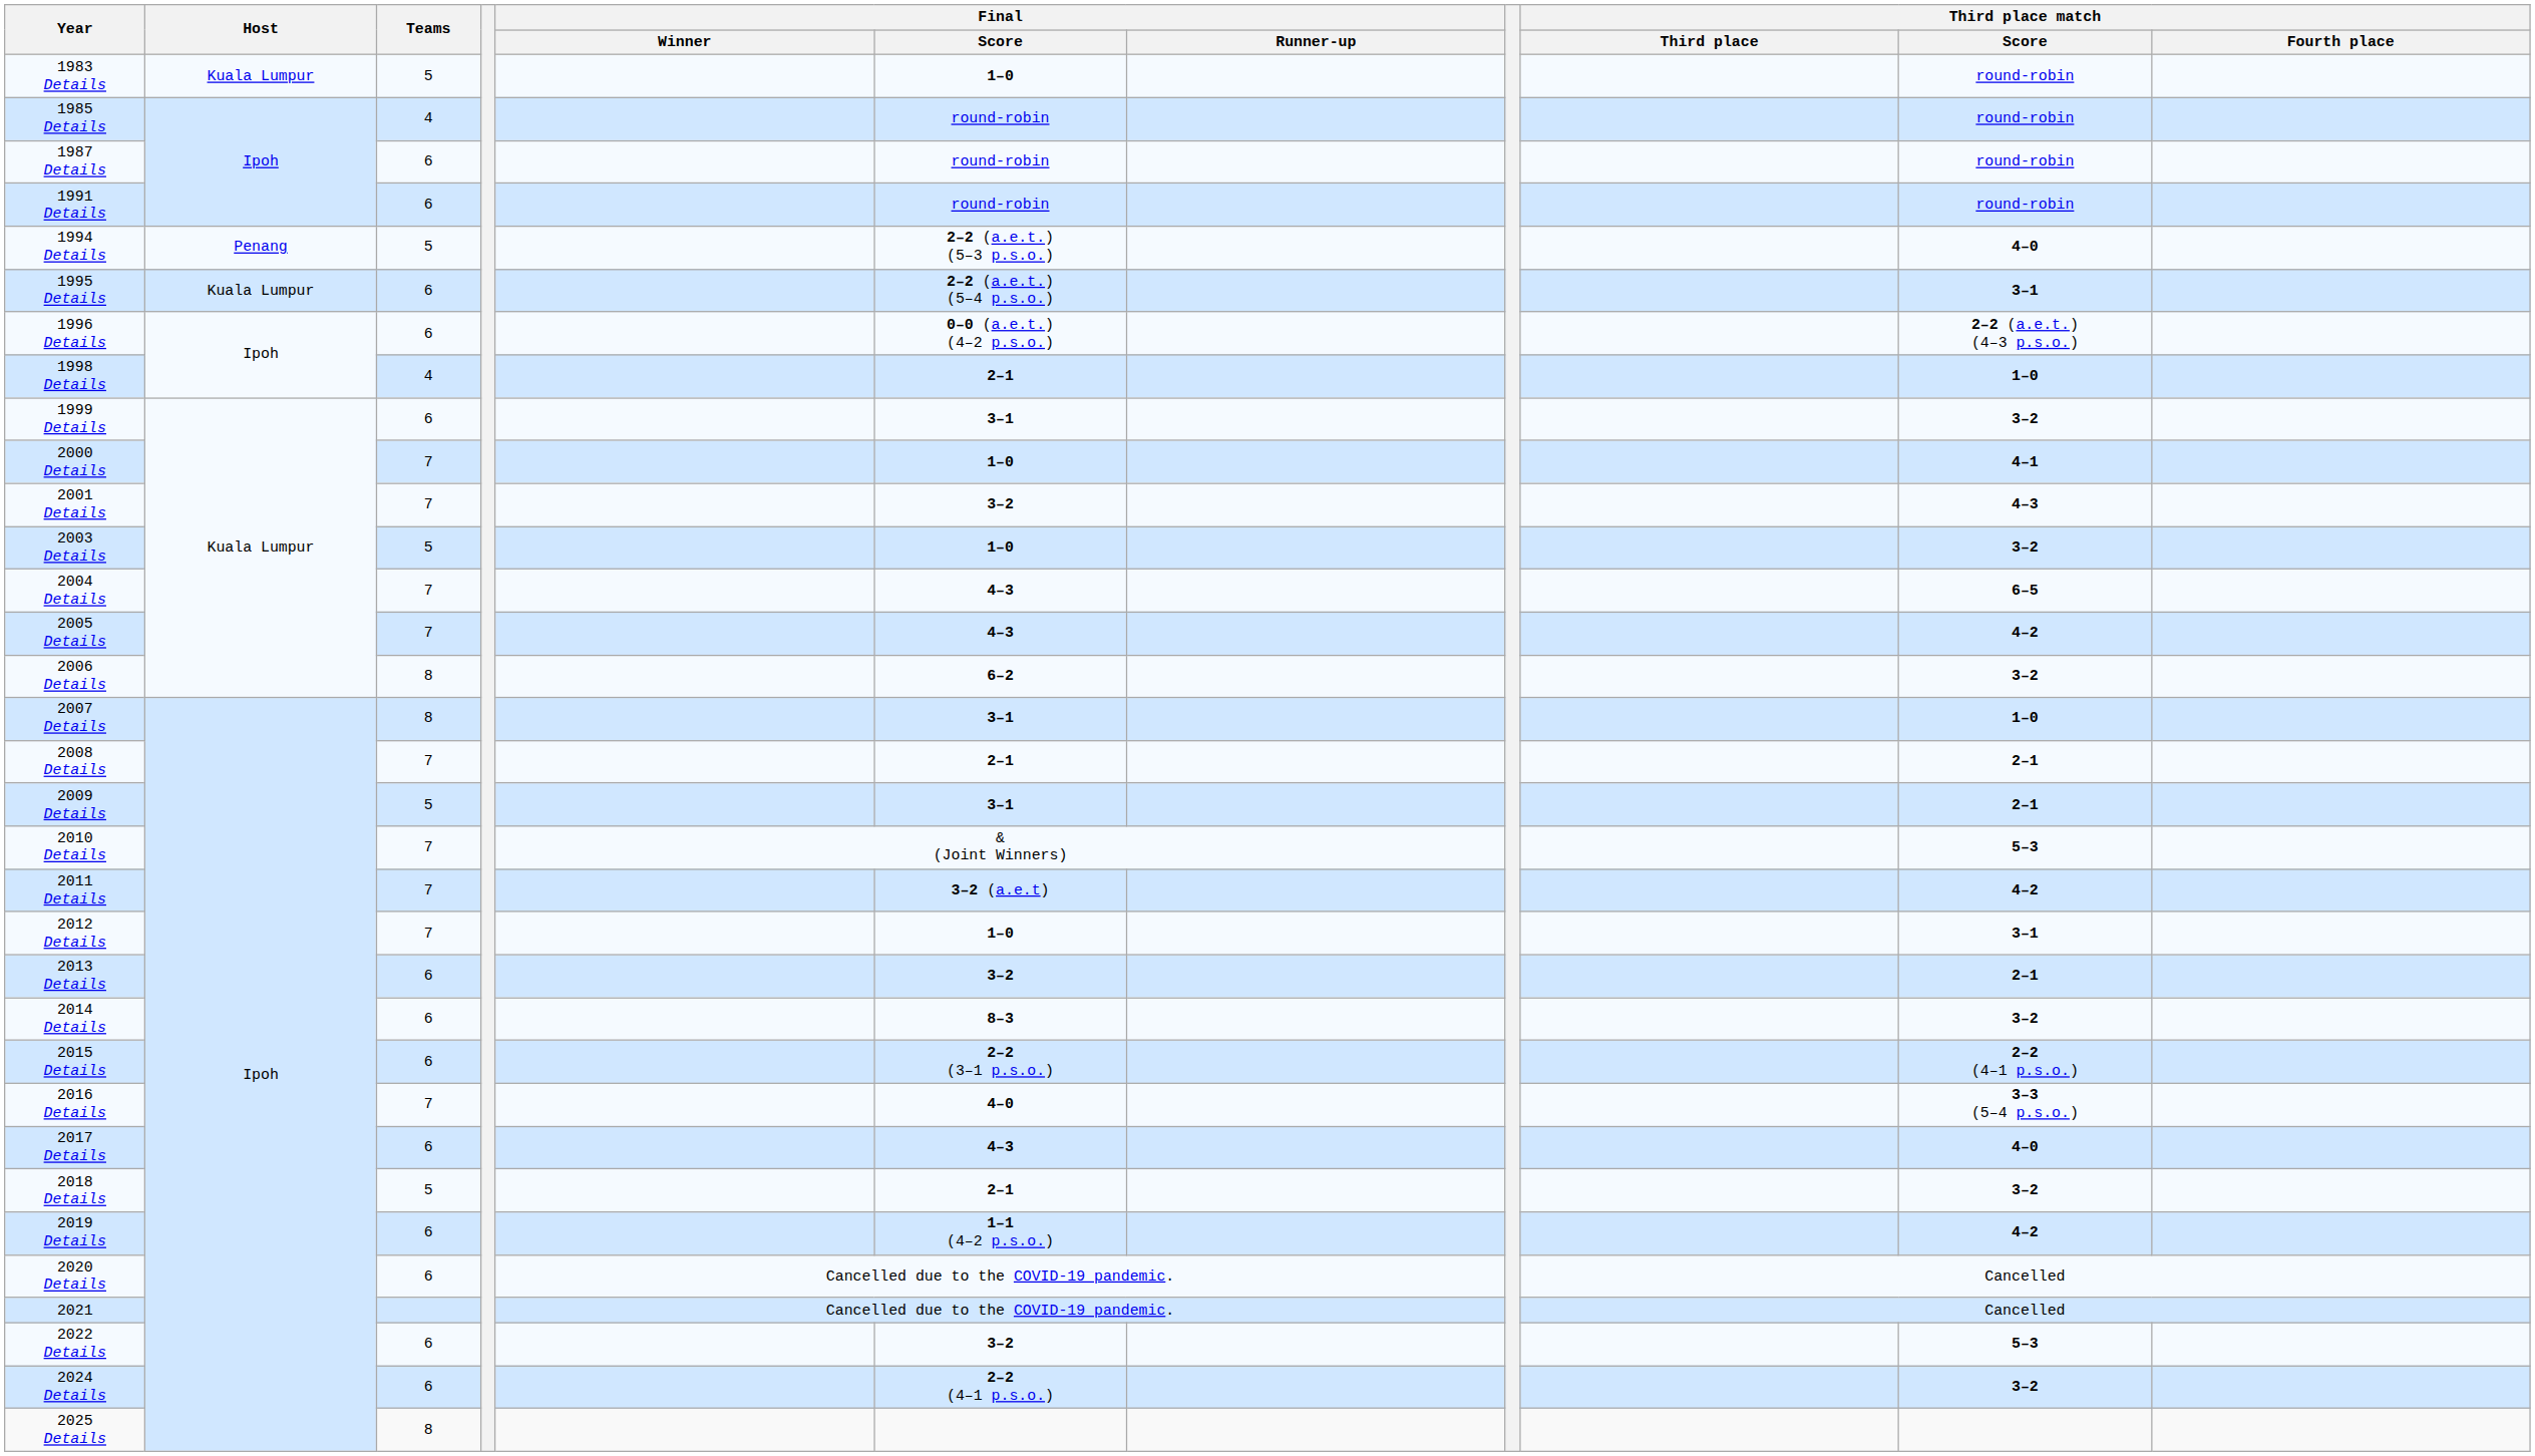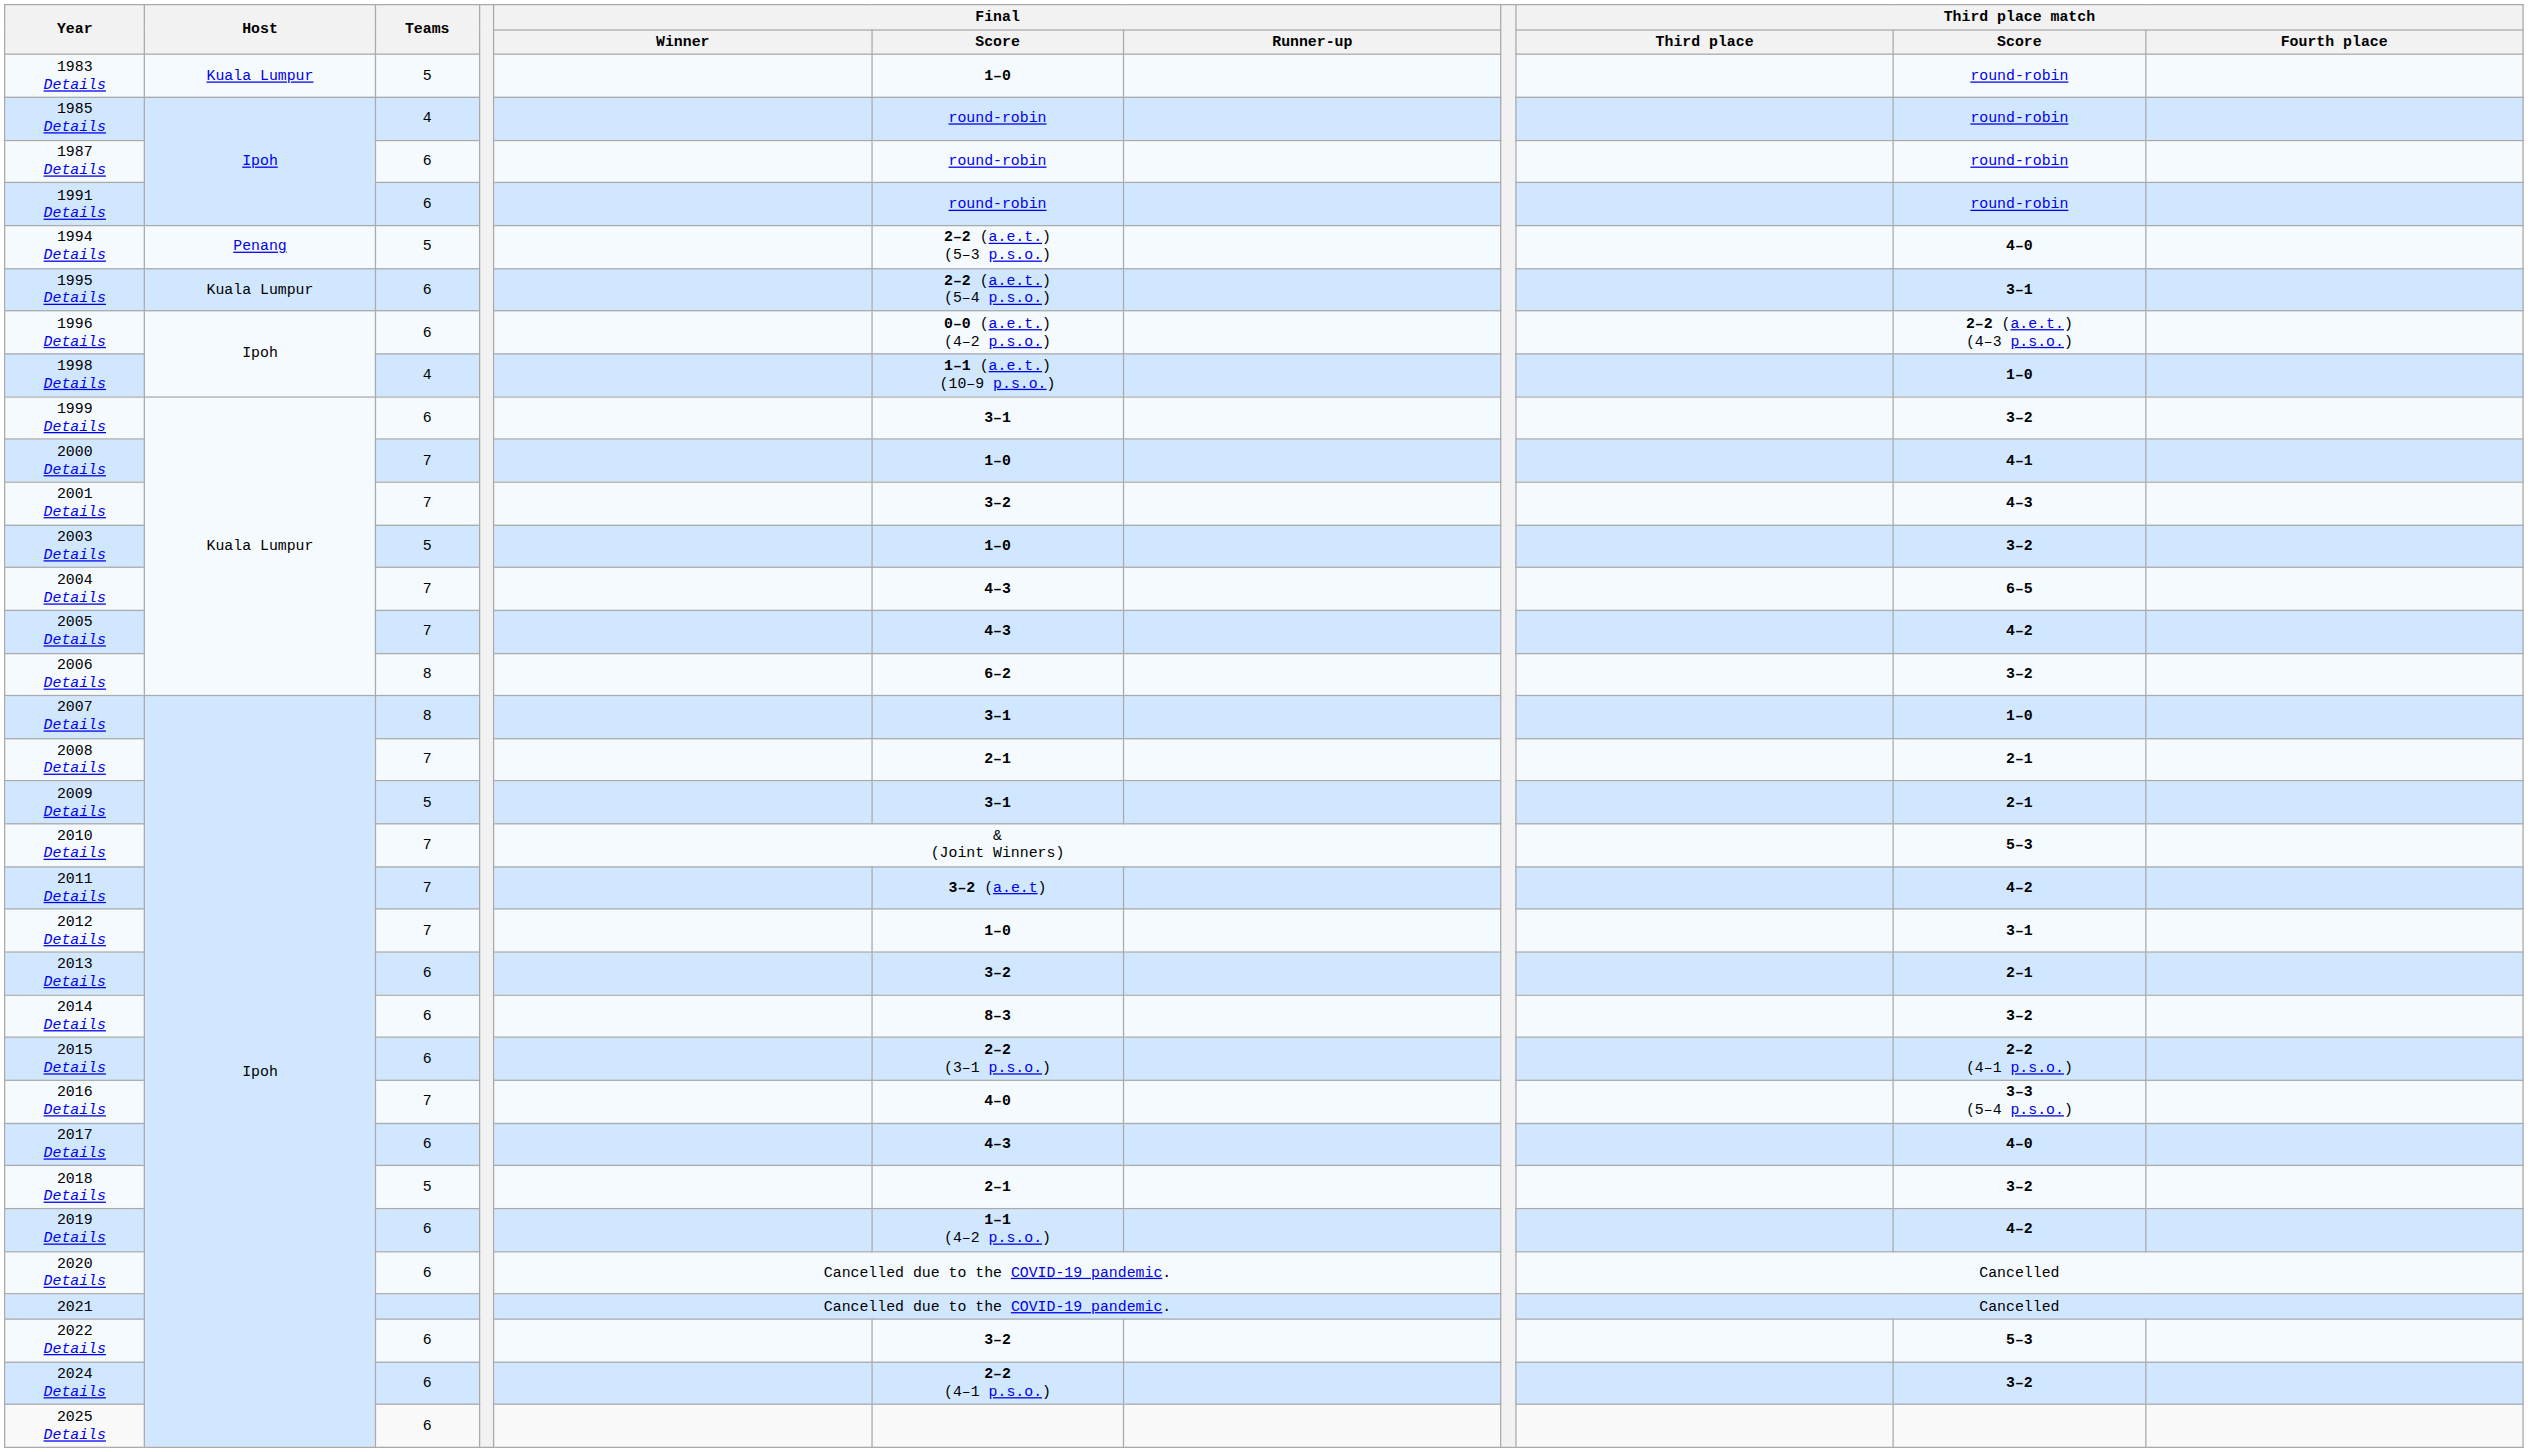1998 Details | Final / Score: 2–1 -> 1–1 (a.e.t.) (10–9 p.s.o.)
2025 Details | Teams: 8 -> 6
